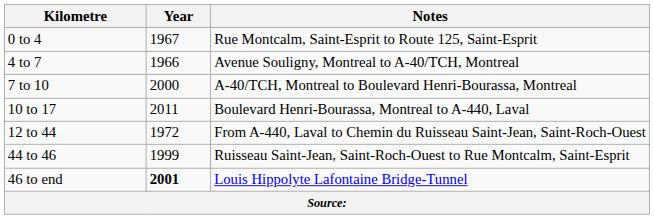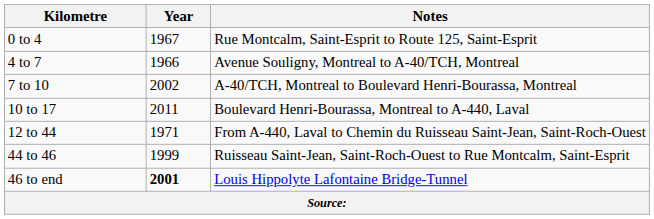7 to 10 | Year: 2000 -> 2002
12 to 44 | Year: 1972 -> 1971
